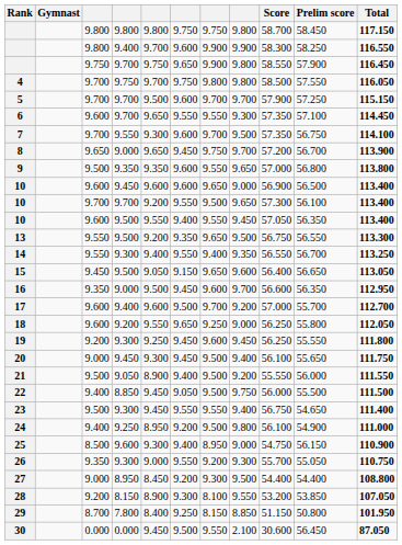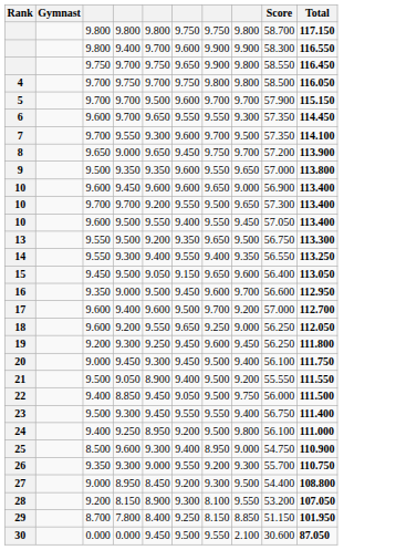- column: Prelim score | 58.450 | 58.250 | 57.900 | 57.550 | 57.250 | 57.100 | 56.750 | 56.700 | 56.800 | 56.500 | 56.100 | 56.350 | 56.550 | 56.700 | 56.650 | 56.350 | 55.700 | 55.800 | 55.550 | 55.650 | 56.000 | 55.500 | 54.650 | 54.900 | 56.150 | 55.050 | 54.400 | 53.850 | 50.800 | 56.450
